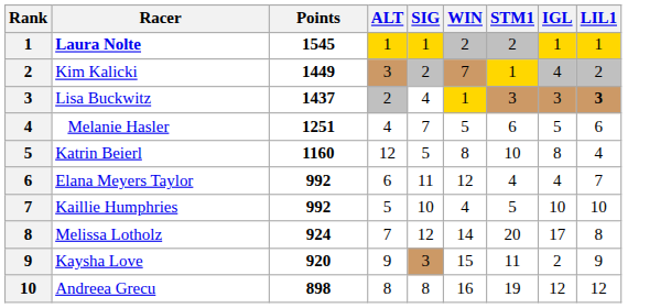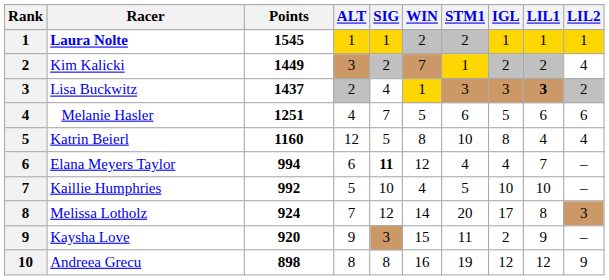+ column: LIL2 | 1 | 4 | 2 | 6 | 4 | – | – | 3 | – | 9
Kim Kalicki | IGL: 4 -> 2
Elana Meyers Taylor | Points: 992 -> 994
Elana Meyers Taylor | SIG: normal -> bold
